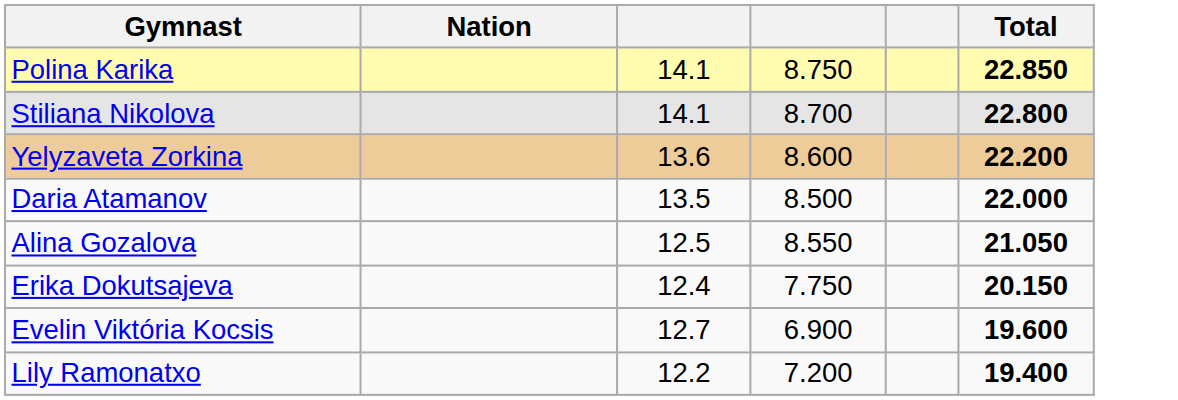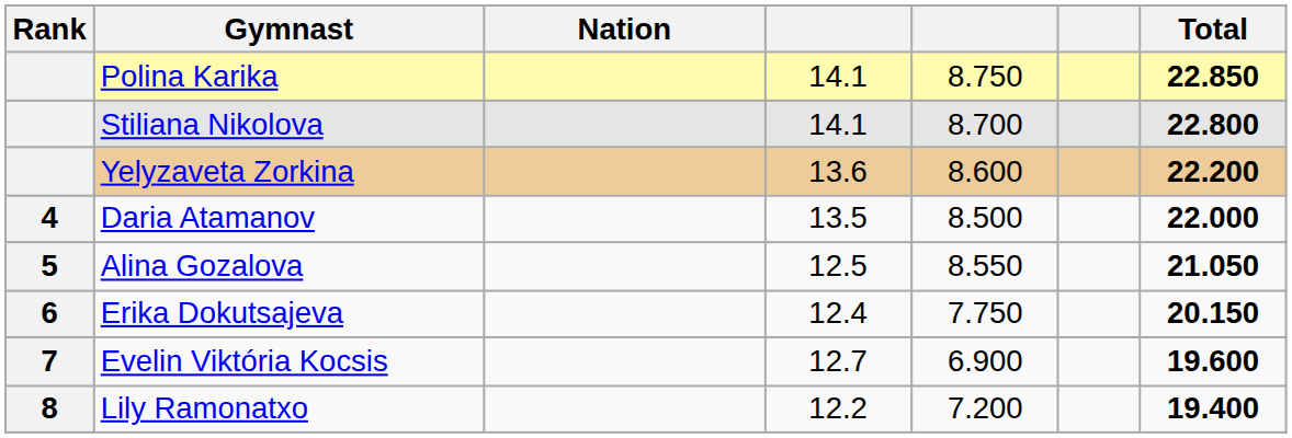+ column: Rank | 4 | 5 | 6 | 7 | 8
